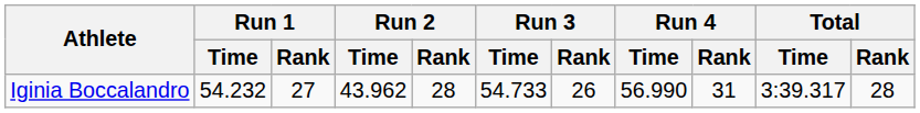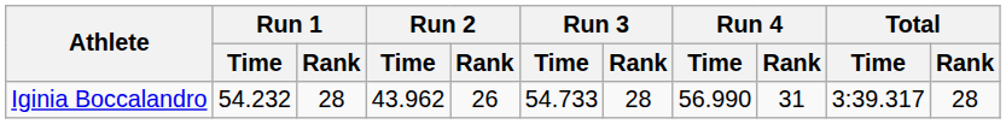Iginia Boccalandro | Run 1 / Rank: 27 -> 28
Iginia Boccalandro | Run 2 / Rank: 28 -> 26
Iginia Boccalandro | Run 3 / Rank: 26 -> 28
